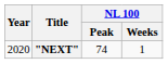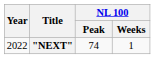"NEXT" | Year: 2020 -> 2022
